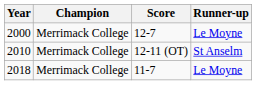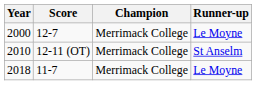columns swapped: Champion <-> Score
